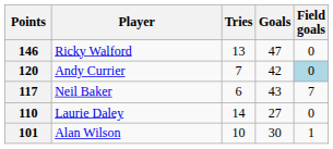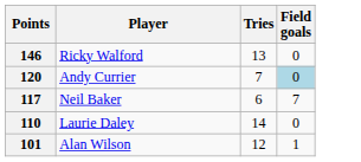- column: Goals | 47 | 42 | 43 | 27 | 30
101 | Tries: 10 -> 12
